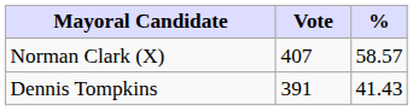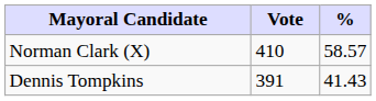Norman Clark (X) | Vote: 407 -> 410
